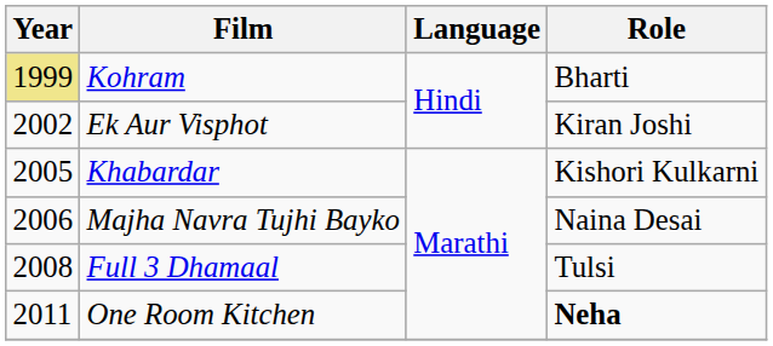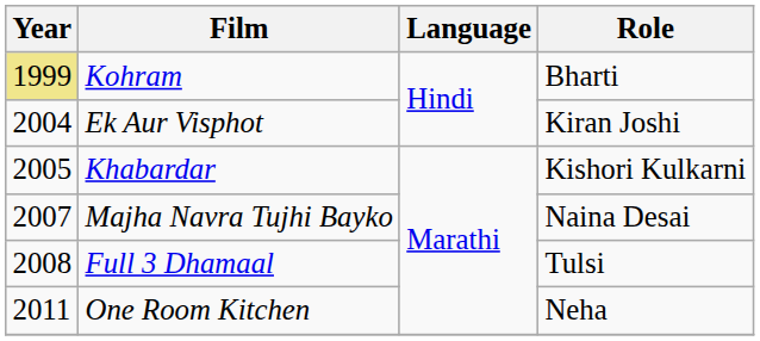Ek Aur Visphot | Year: 2002 -> 2004
Majha Navra Tujhi Bayko | Year: 2006 -> 2007
One Room Kitchen | Role: bold -> normal
